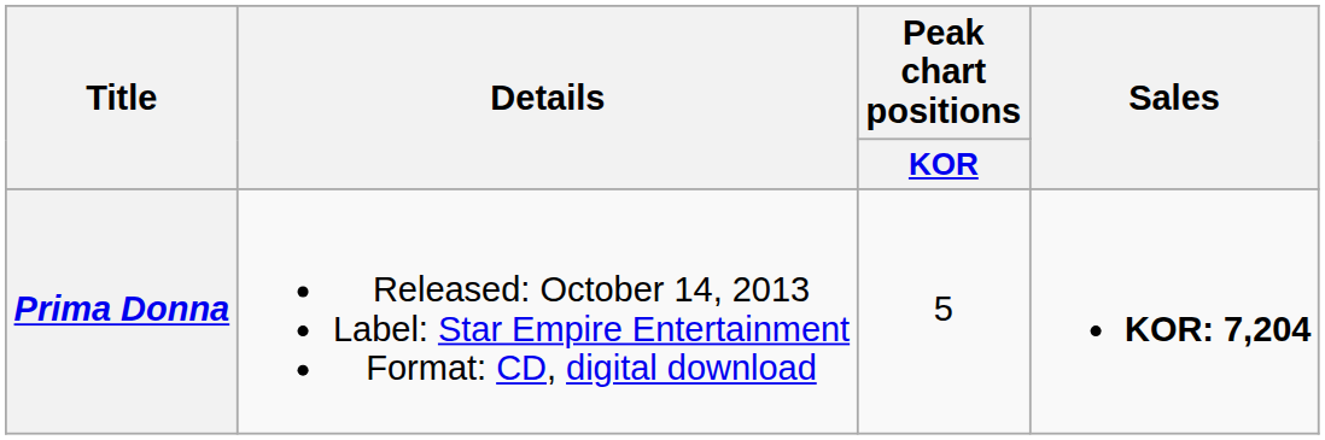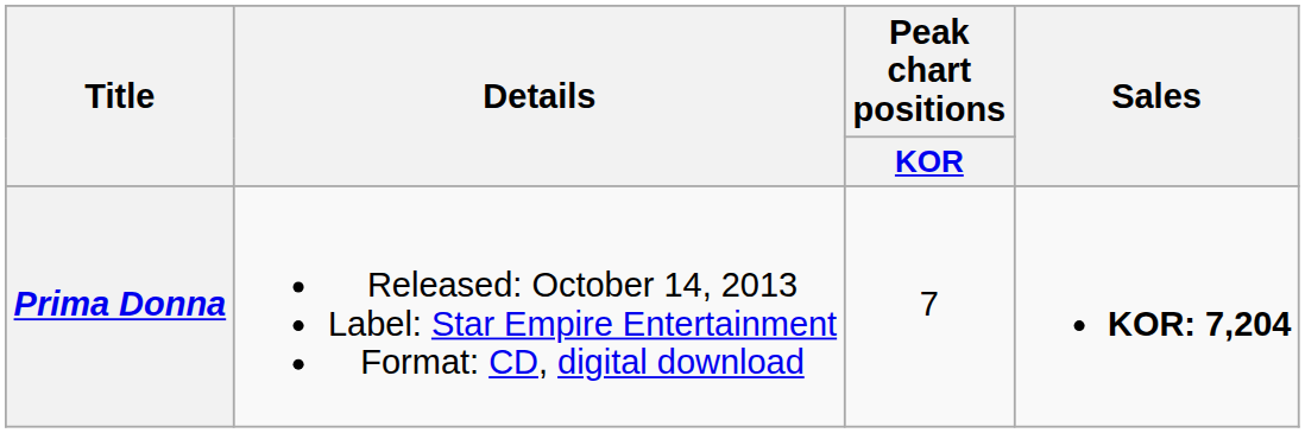Prima Donna | Peak chart positions / KOR: 5 -> 7
